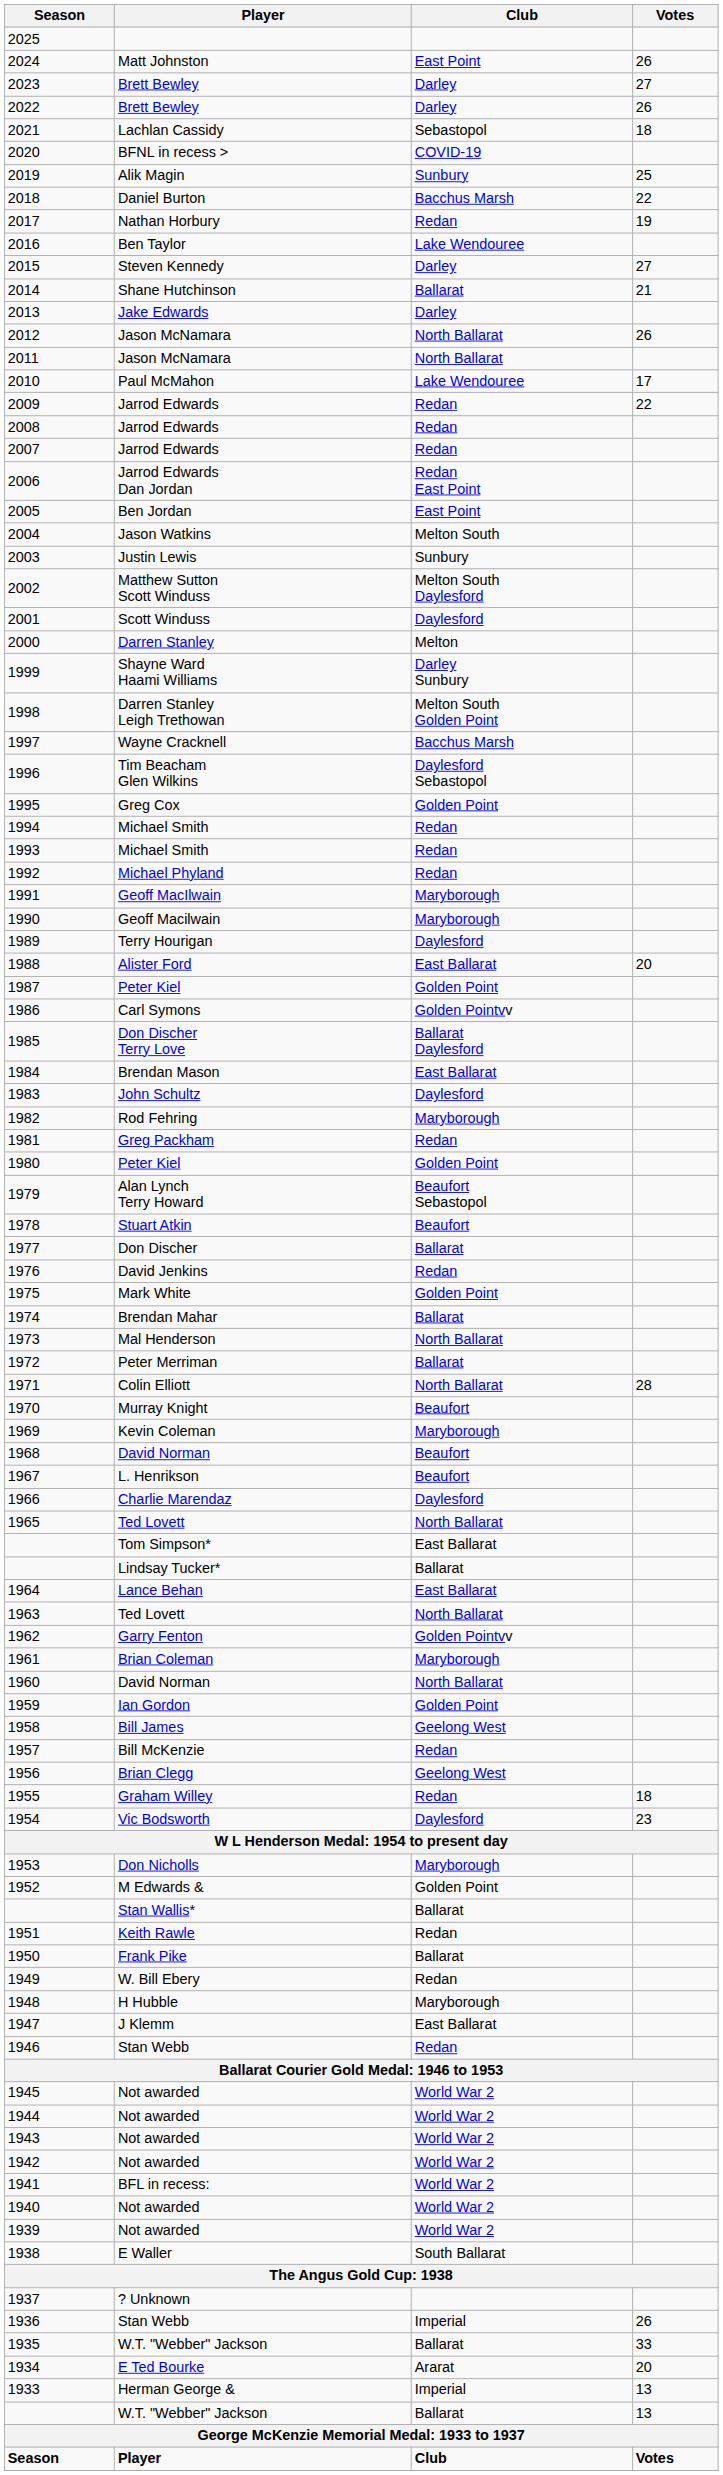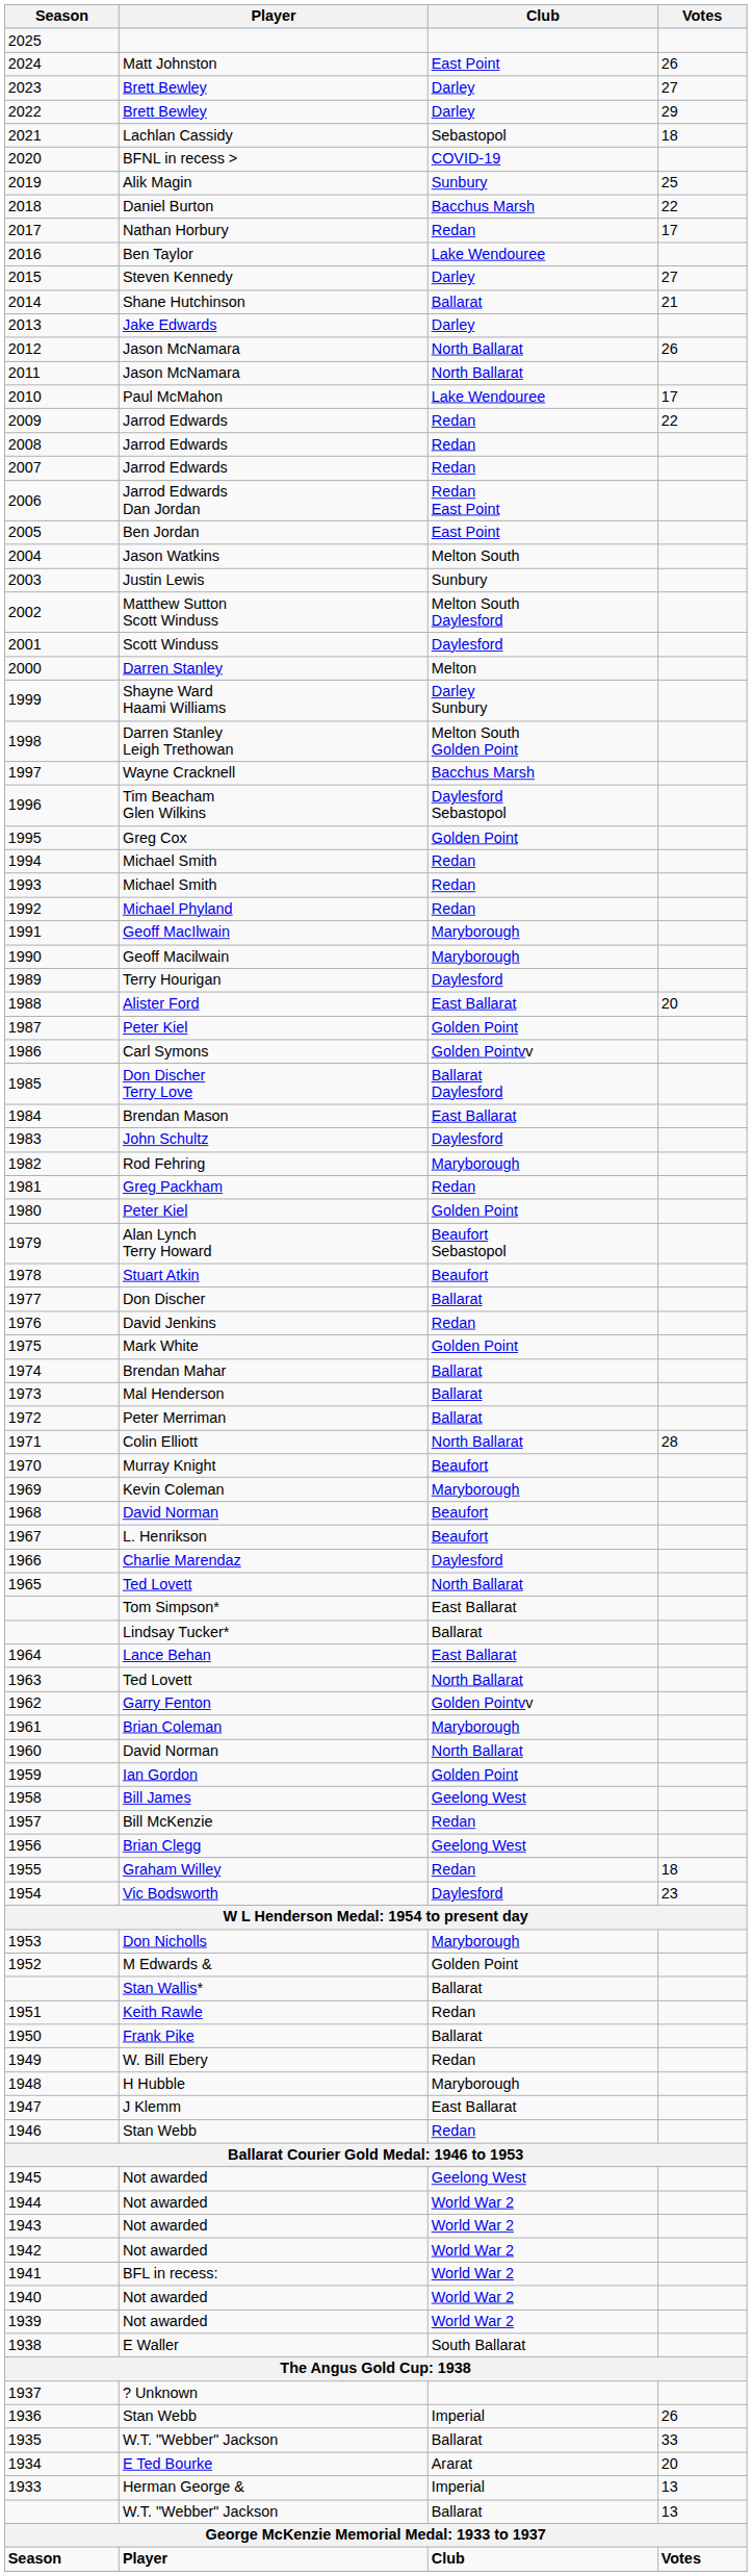2022 | Votes: 26 -> 29
2017 | Votes: 19 -> 17
1973 | Club: North Ballarat -> Ballarat
1945 | Club: World War 2 -> Geelong West
